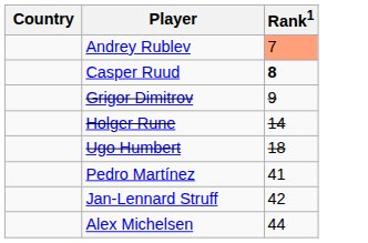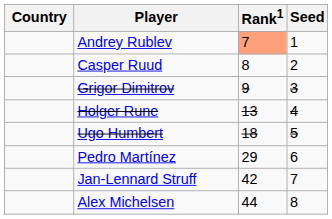+ column: Seed | 1 | 2 | 3 | 4 | 5 | 6 | 7 | 8
Casper Ruud | Rank1: bold -> normal
Holger Rune | Rank1: 14 -> 13
Pedro Martínez | Rank1: 41 -> 29
